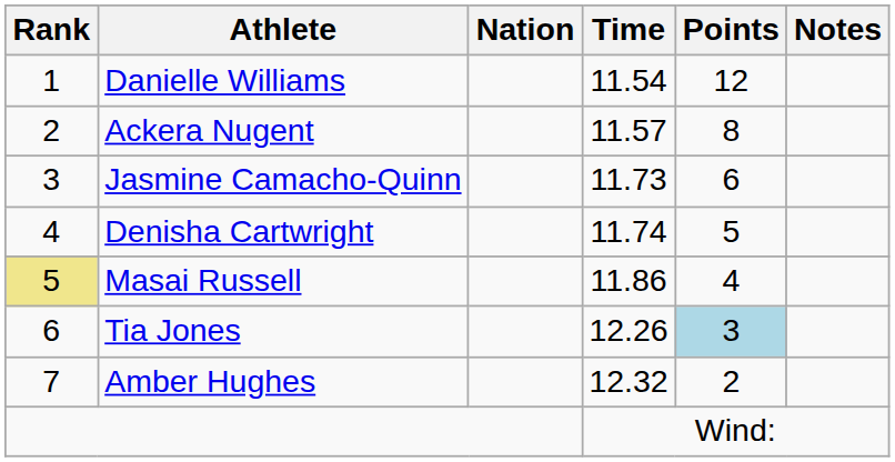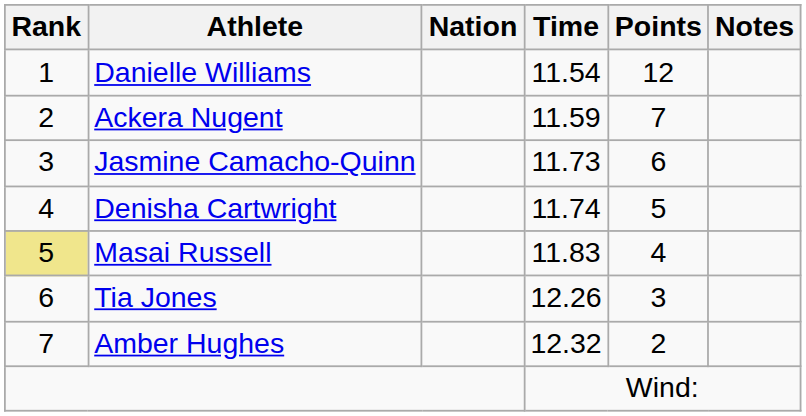Ackera Nugent | Time: 11.57 -> 11.59
Ackera Nugent | Points: 8 -> 7
Masai Russell | Time: 11.86 -> 11.83
Tia Jones | Points: lightblue background -> no background
